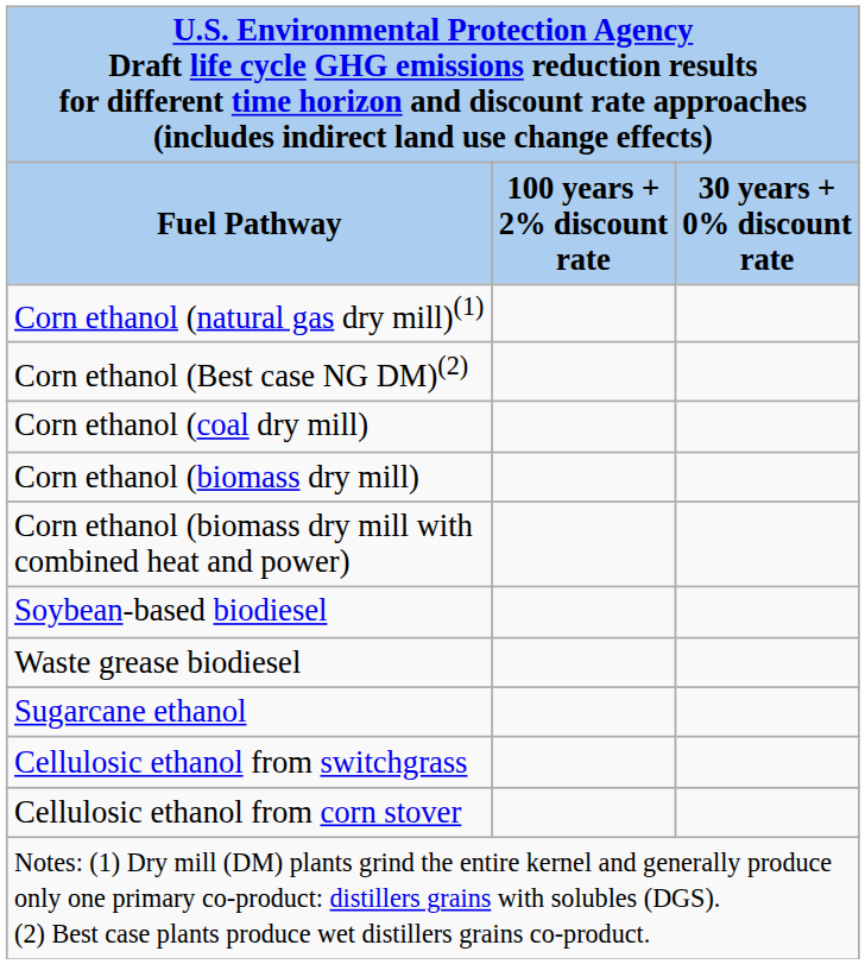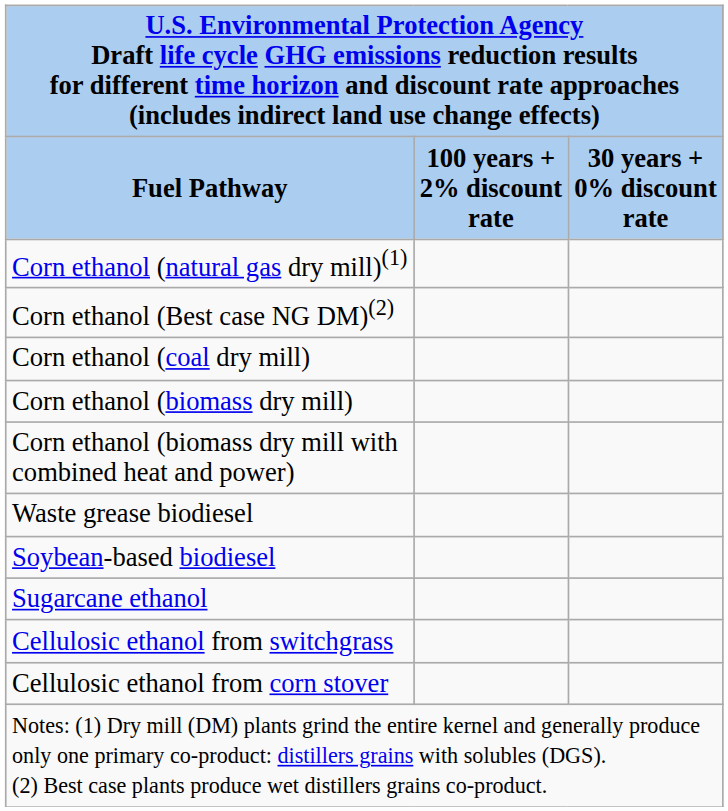rows swapped: Soybean-based biodiesel <-> Waste grease biodiesel
